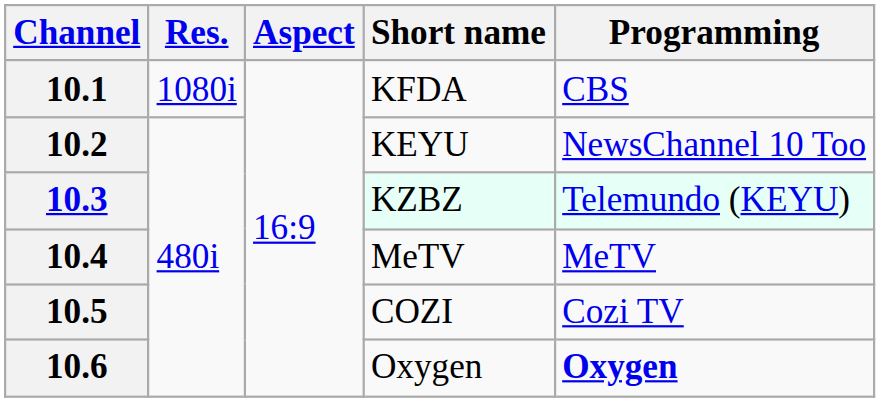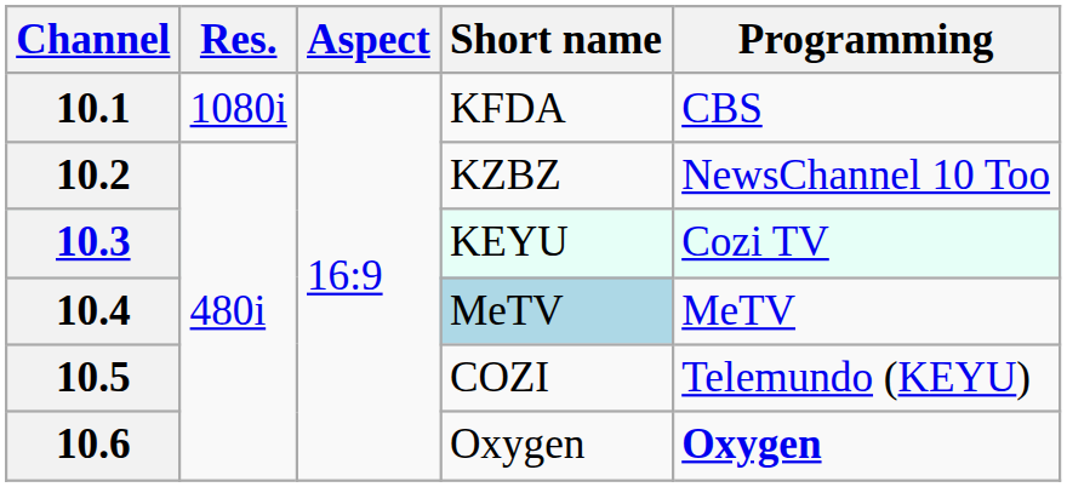10.2 | Short name: KEYU -> KZBZ
10.3 | Short name: KZBZ -> KEYU
10.3 | Programming: Telemundo (KEYU) -> Cozi TV
10.4 | Short name: no background -> lightblue background
10.5 | Programming: Cozi TV -> Telemundo (KEYU)
